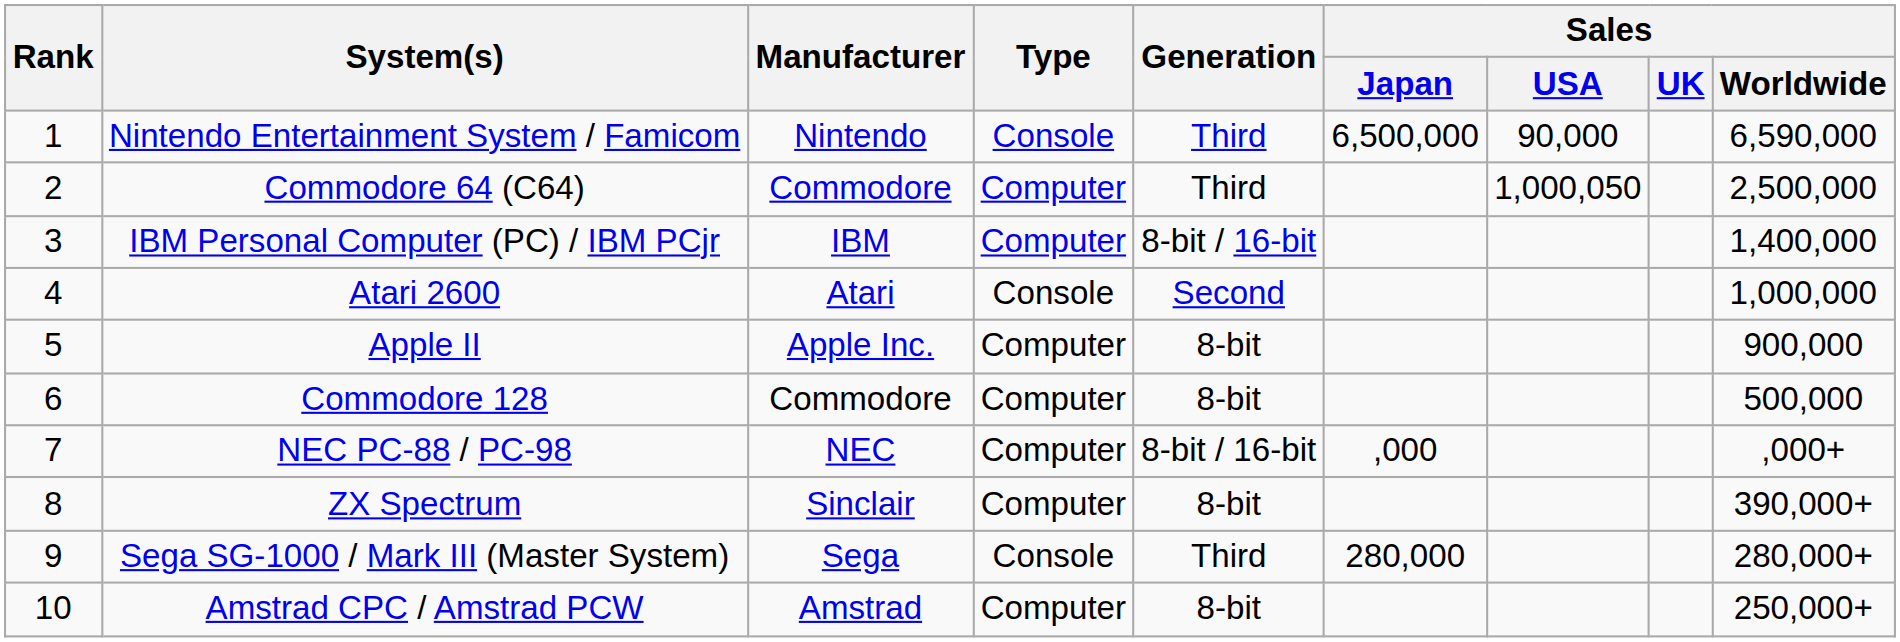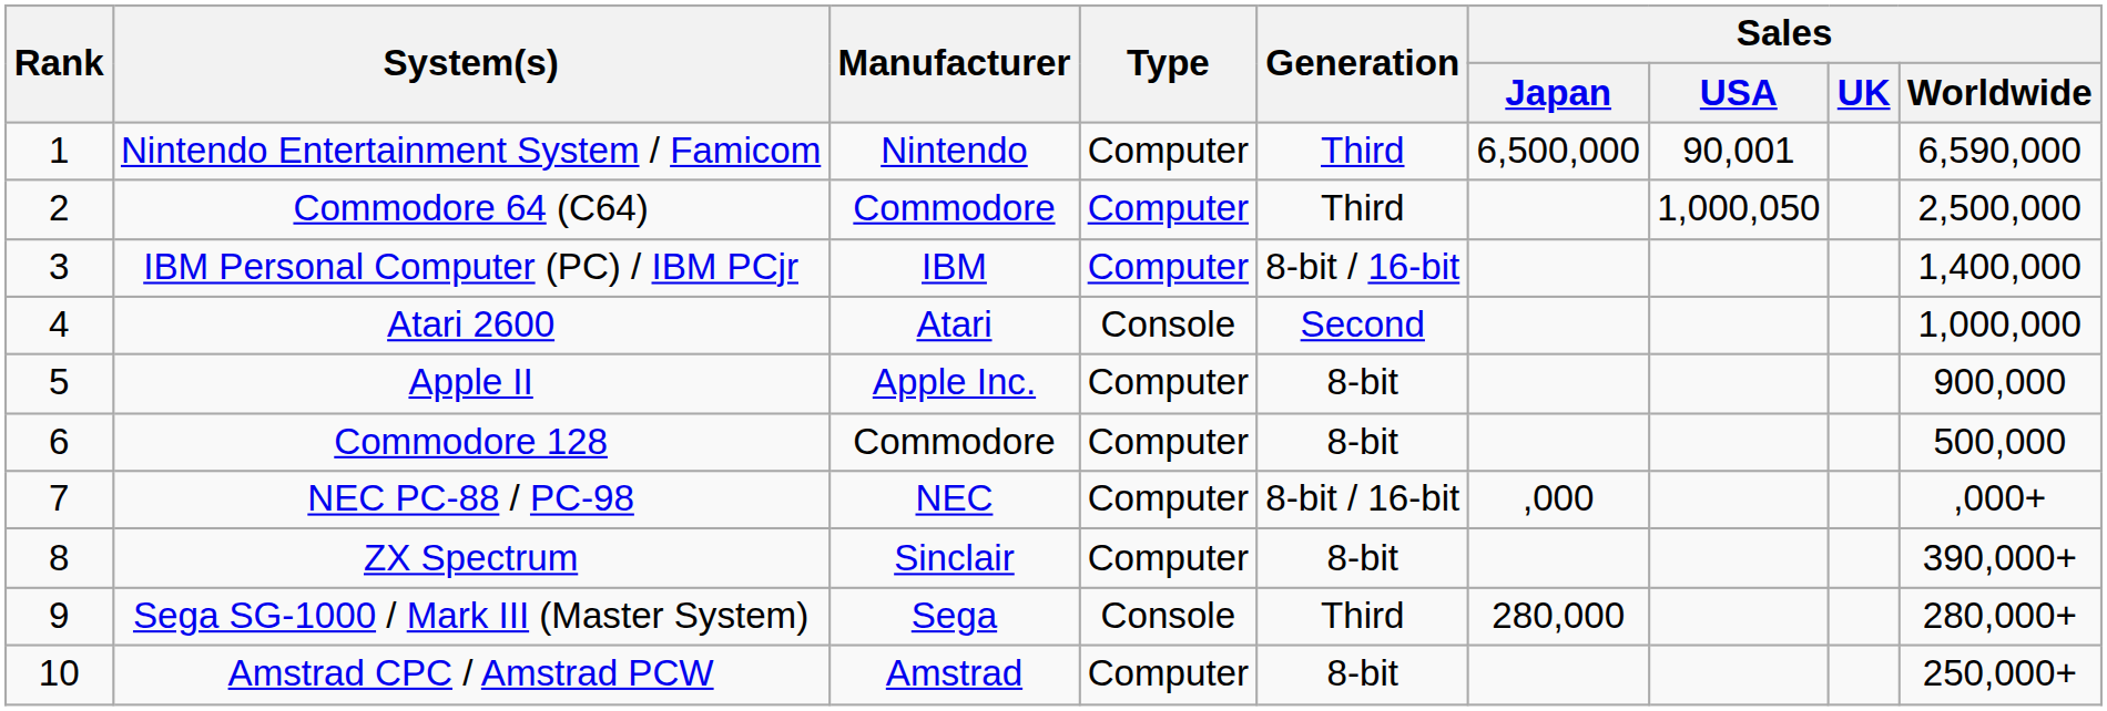Nintendo Entertainment System / Famicom | Type: Console -> Computer
Nintendo Entertainment System / Famicom | Sales / USA: 90,000 -> 90,001
